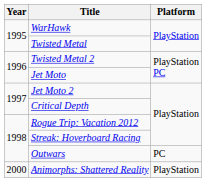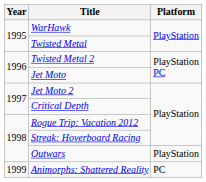Outwars | Platform: PC -> PlayStation
Animorphs: Shattered Reality | Year: 2000 -> 1999
Animorphs: Shattered Reality | Platform: PlayStation -> PC
